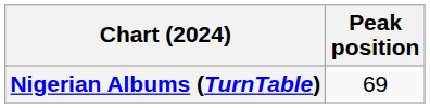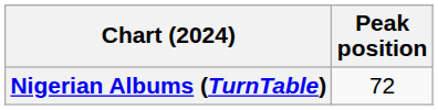Nigerian Albums (TurnTable) | Peak position: 69 -> 72
